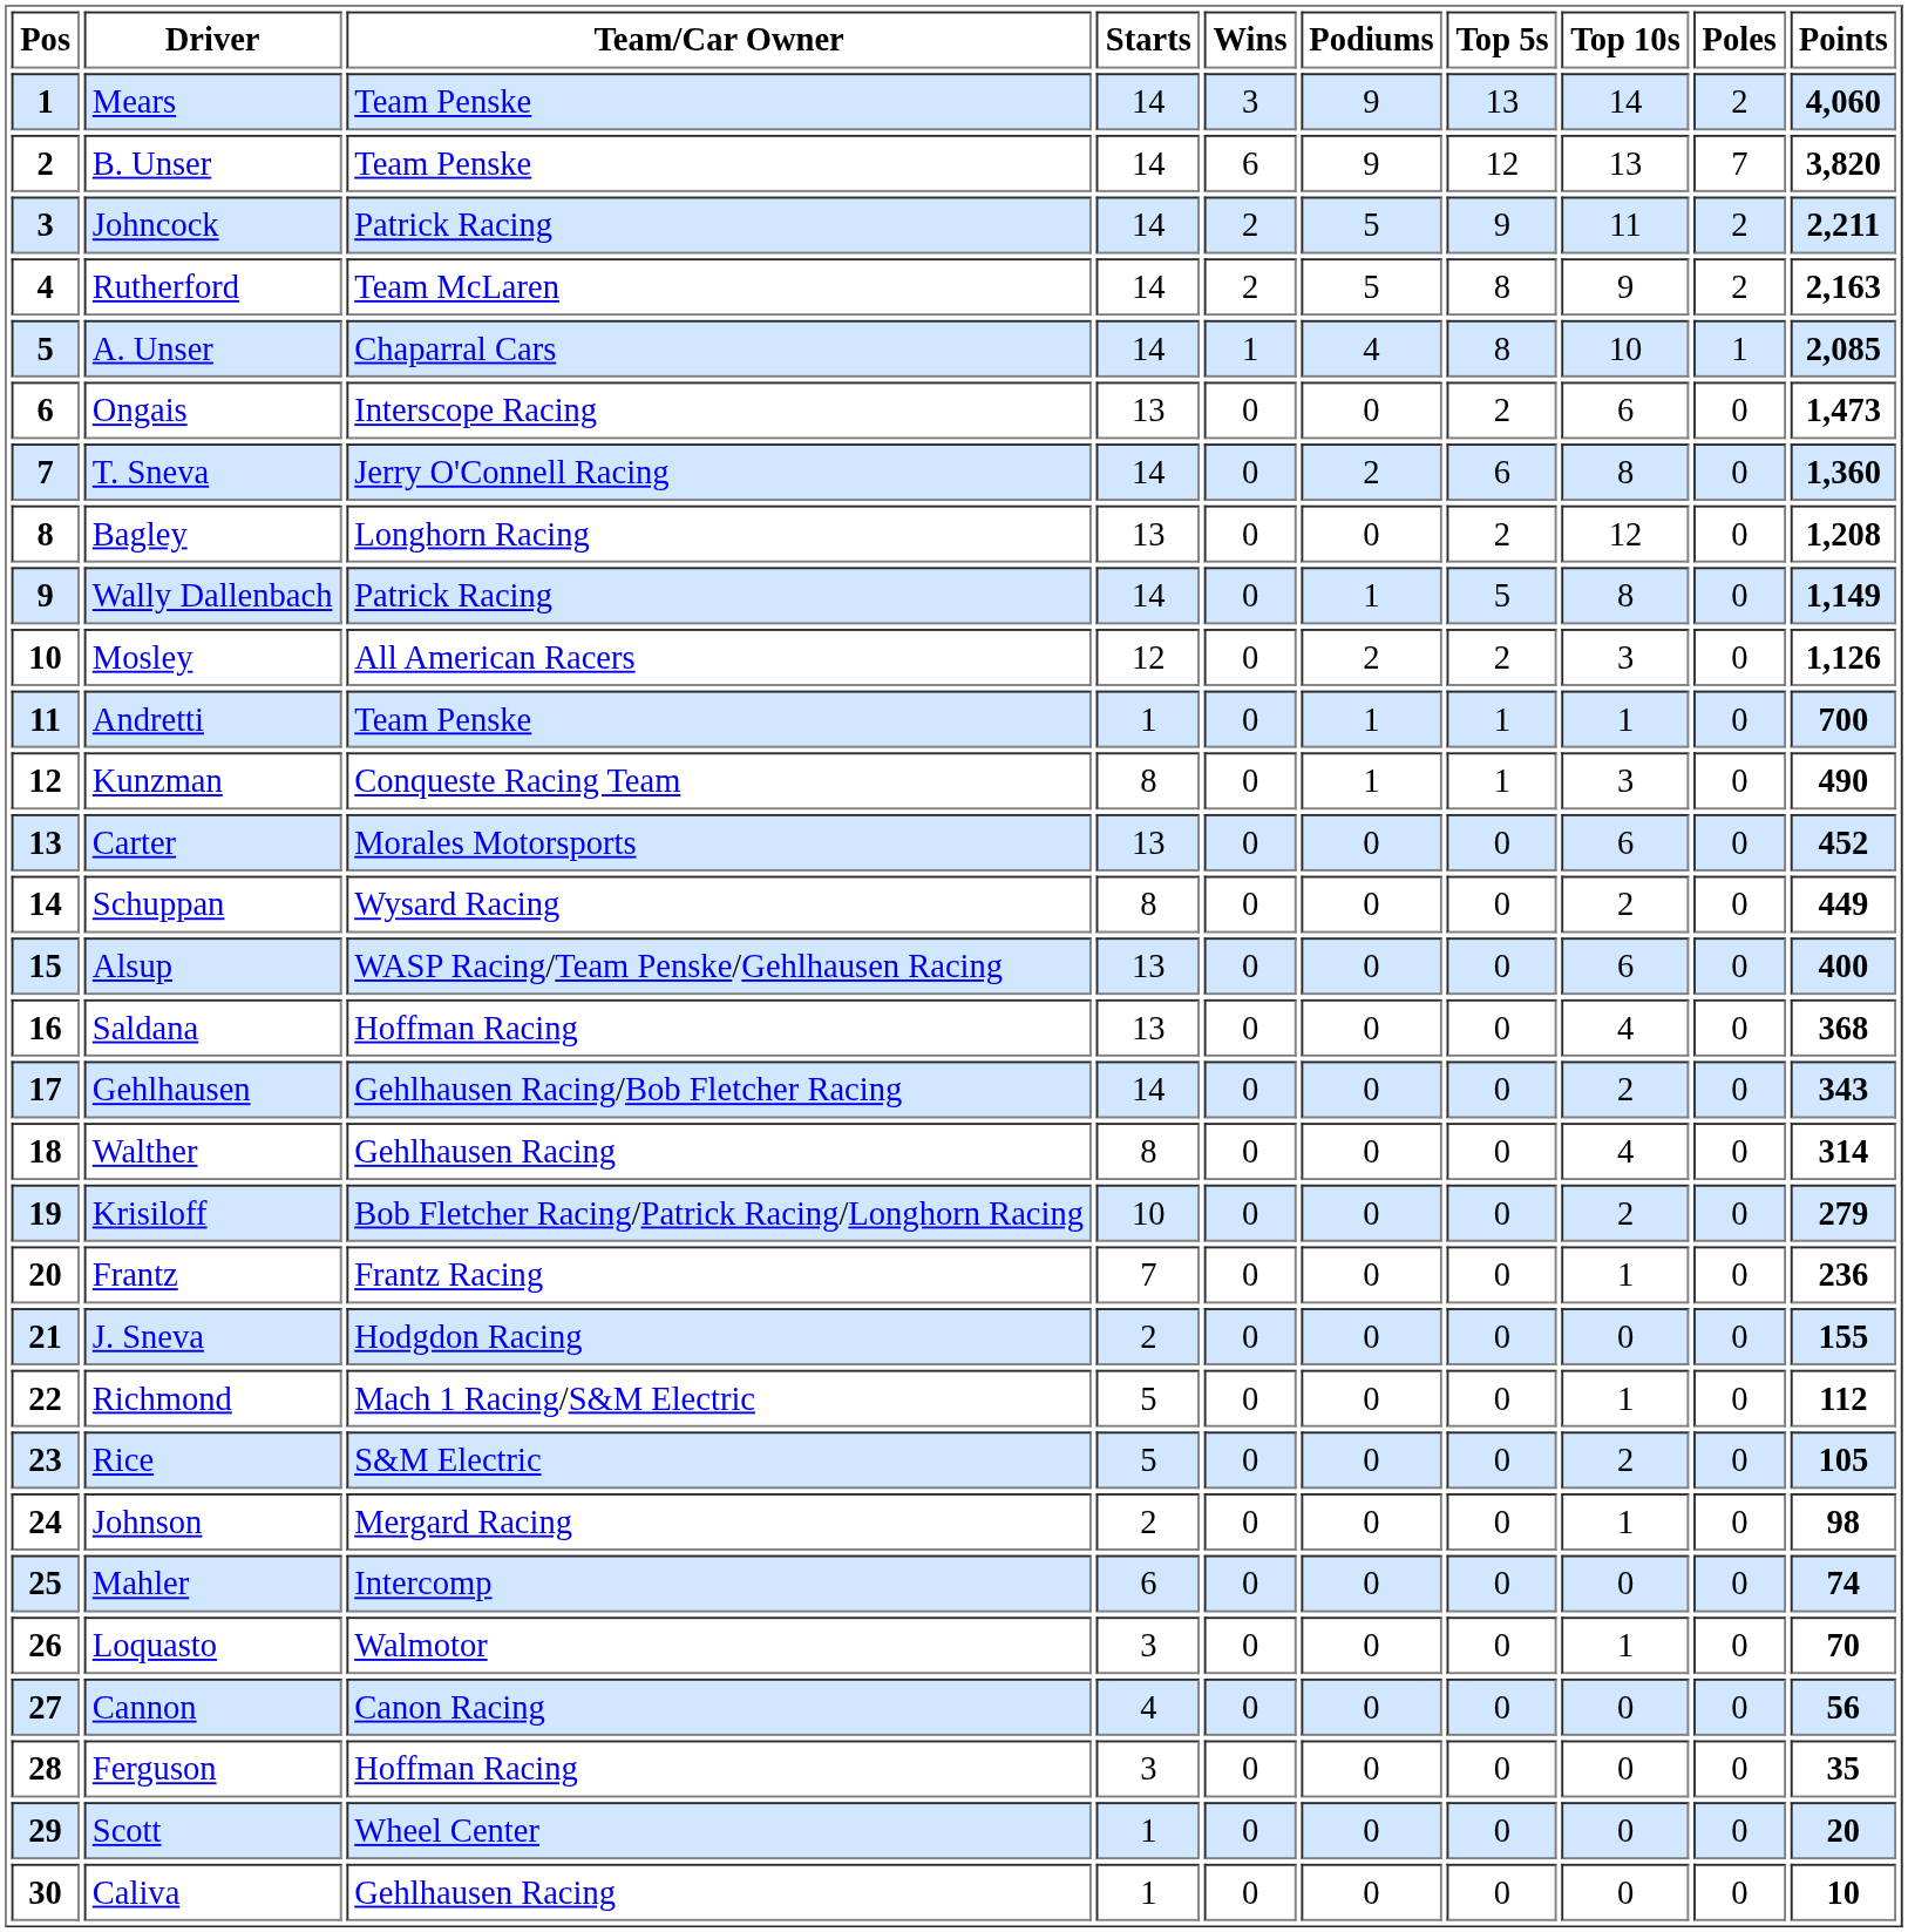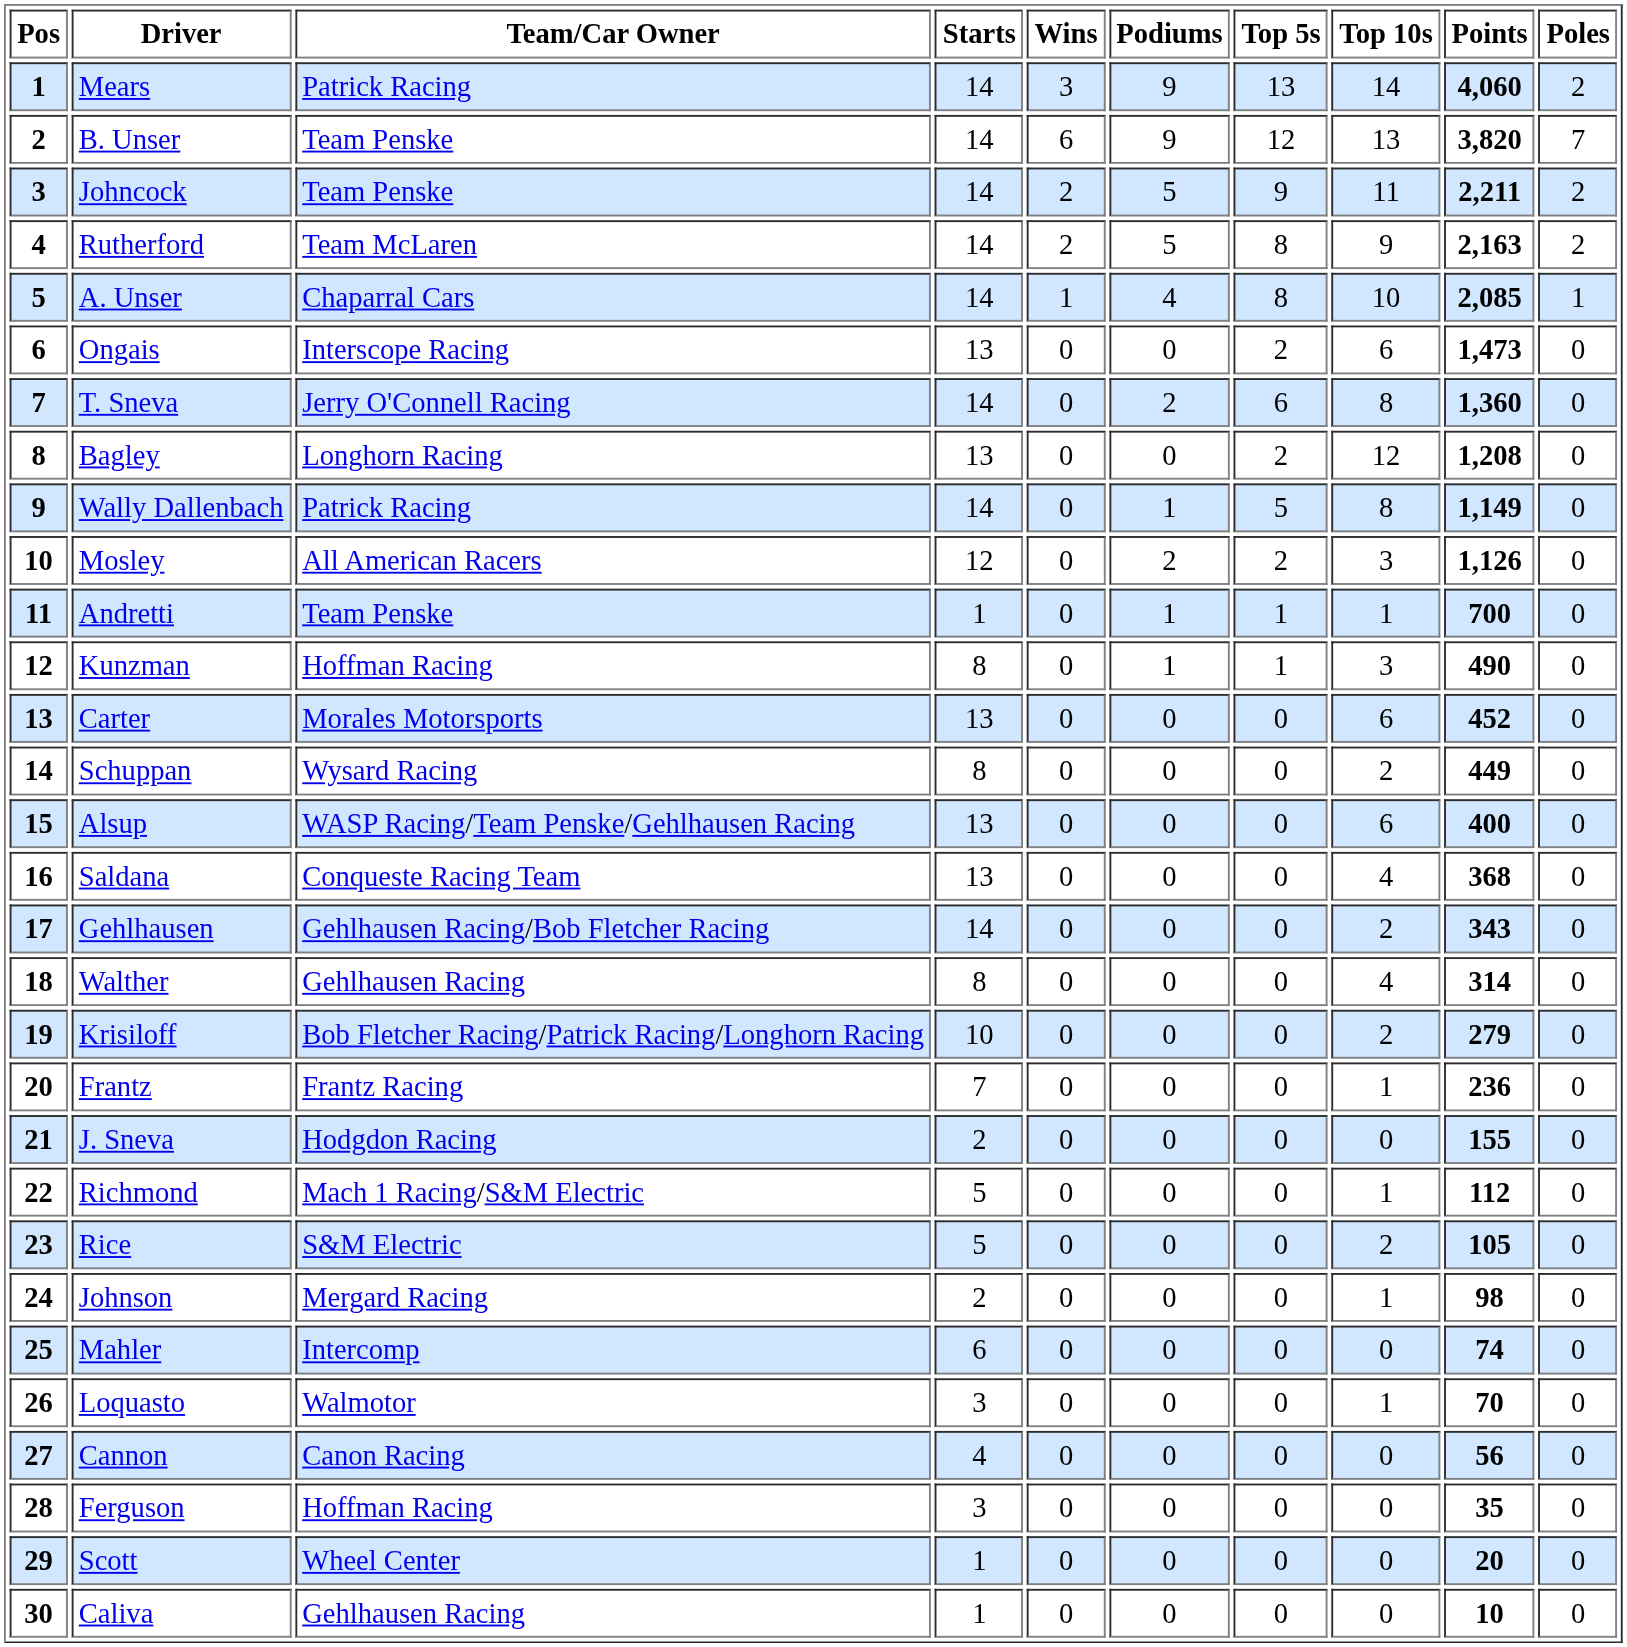columns swapped: Poles <-> Points
Mears | Team/Car Owner: Team Penske -> Patrick Racing
Johncock | Team/Car Owner: Patrick Racing -> Team Penske
Kunzman | Team/Car Owner: Conqueste Racing Team -> Hoffman Racing
Saldana | Team/Car Owner: Hoffman Racing -> Conqueste Racing Team
